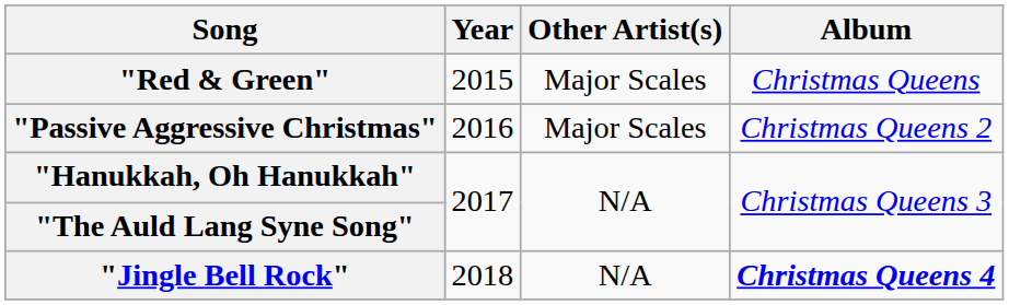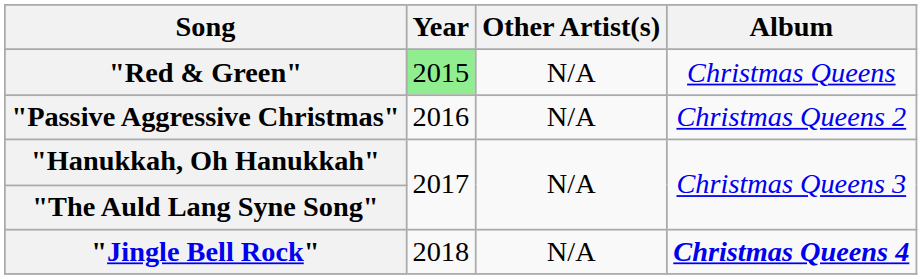"Red & Green" | Year: no background -> lightgreen background
"Red & Green" | Other Artist(s): Major Scales -> N/A
"Passive Aggressive Christmas" | Other Artist(s): Major Scales -> N/A
